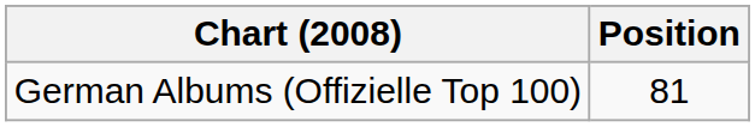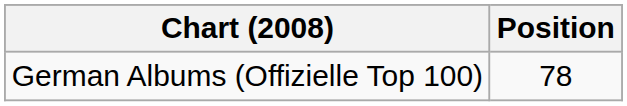German Albums (Offizielle Top 100) | Position: 81 -> 78
